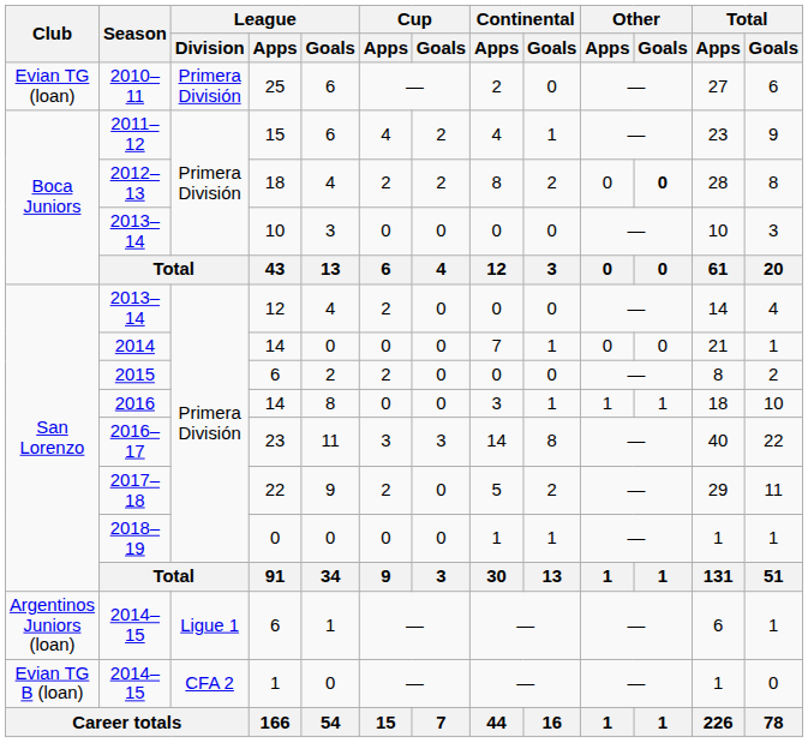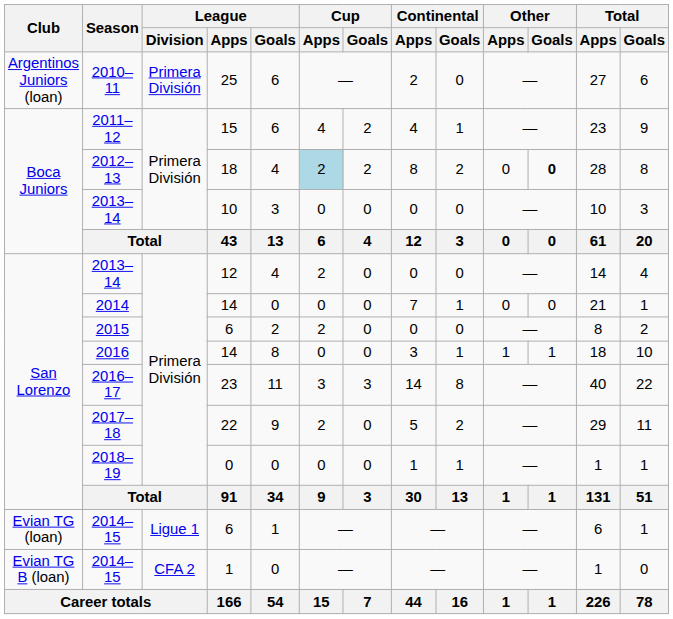2010–11 | Club: Evian TG (loan) -> Argentinos Juniors (loan)
2012–13 | Cup / Apps: no background -> lightblue background
2014–15 / 6 | Club: Argentinos Juniors (loan) -> Evian TG (loan)
